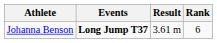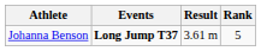Johanna Benson | Rank: 6 -> 5
